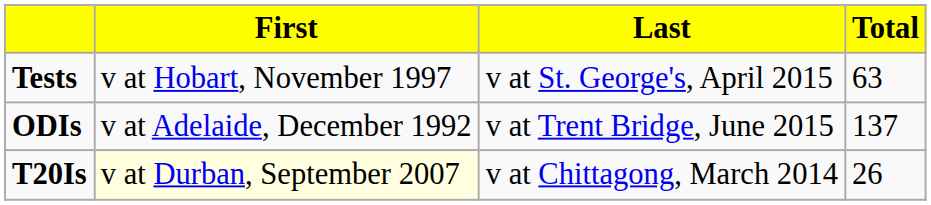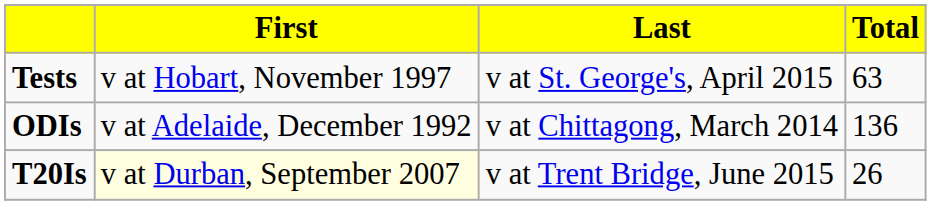ODIs | Last: v at Trent Bridge, June 2015 -> v at Chittagong, March 2014
ODIs | Total: 137 -> 136
T20Is | Last: v at Chittagong, March 2014 -> v at Trent Bridge, June 2015
